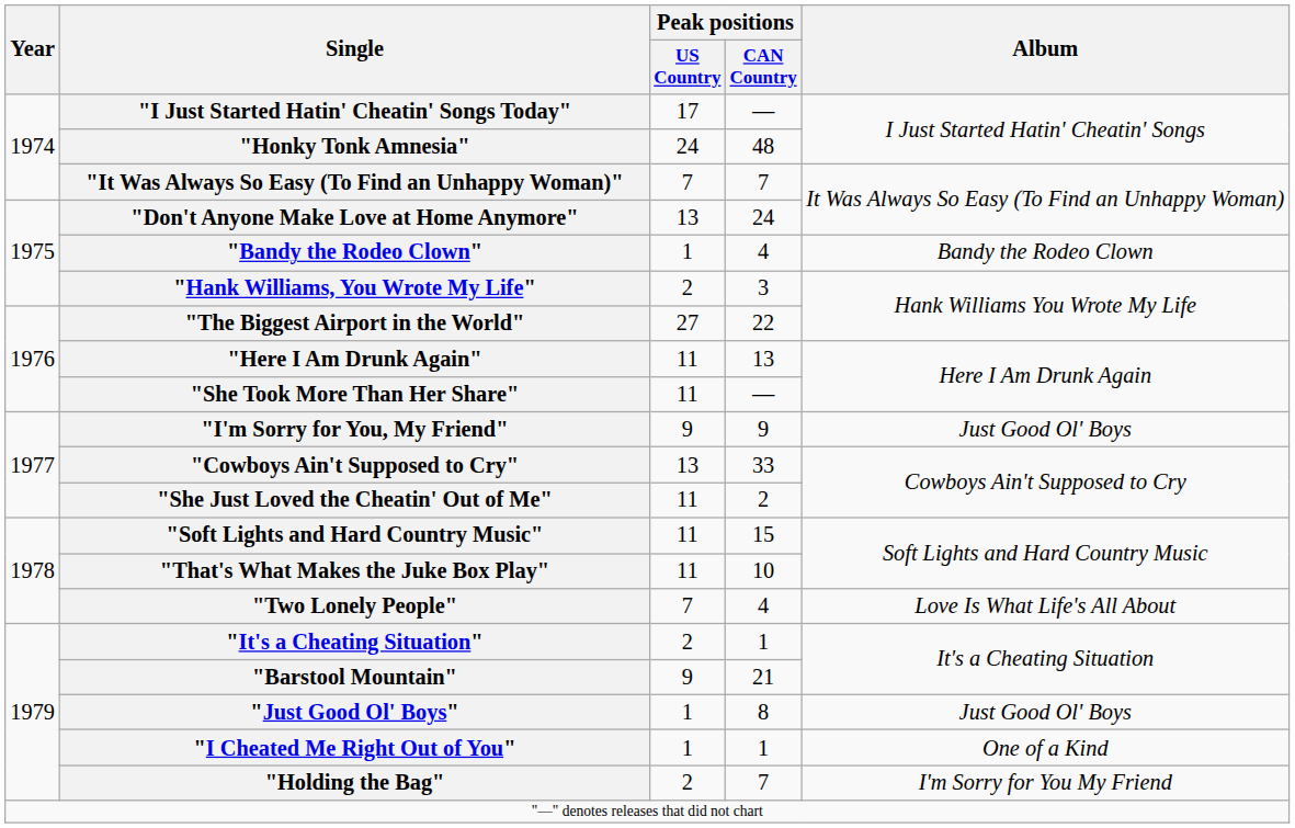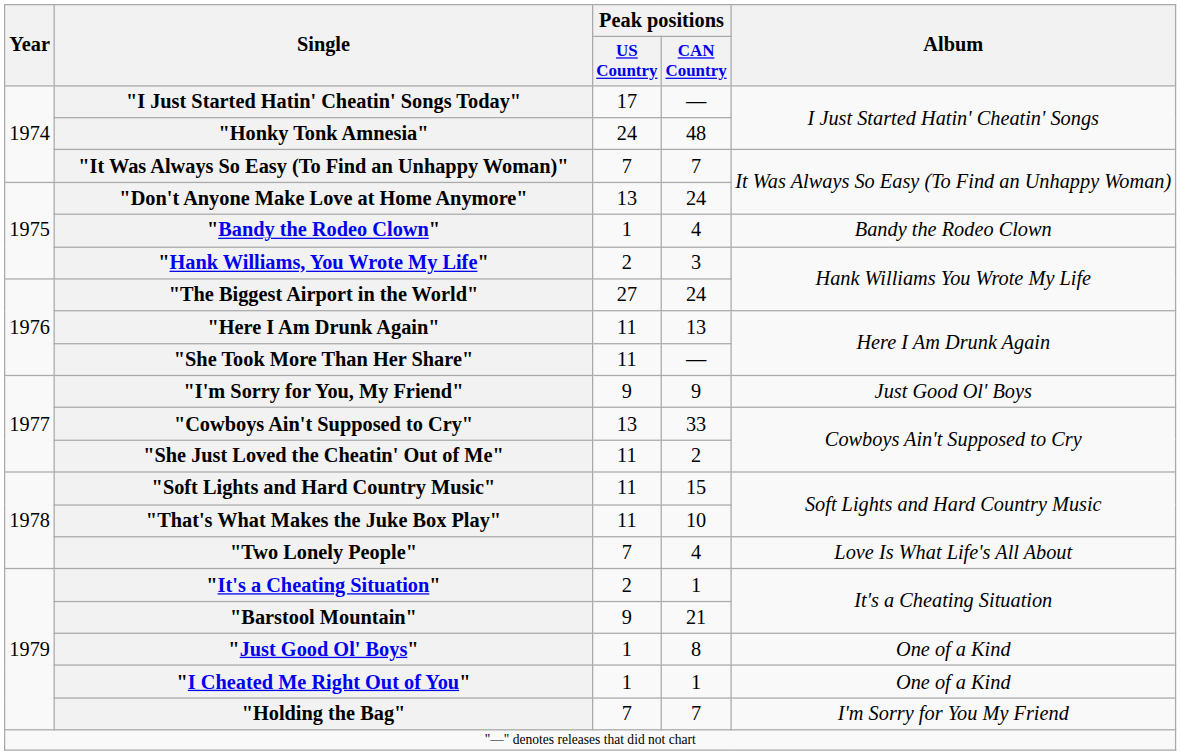"The Biggest Airport in the World" | Peak positions / CAN Country: 22 -> 24
"Just Good Ol' Boys" | Album: Just Good Ol' Boys -> One of a Kind
"Holding the Bag" | Peak positions / US Country: 2 -> 7
